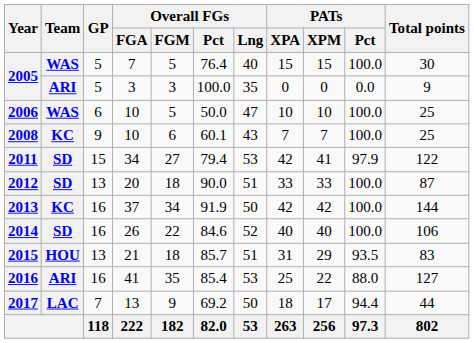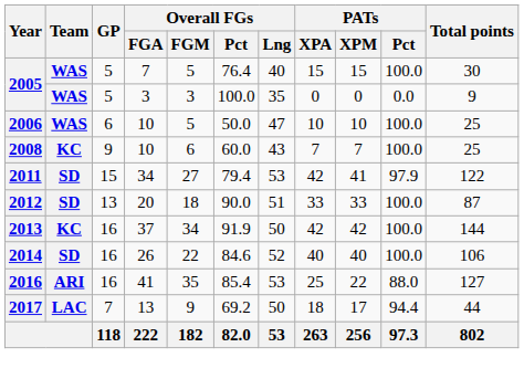2005 / 3 | Team: ARI -> WAS
2008 | Overall FGs / Pct: 60.1 -> 60.0
- row: 2015 | HOU | 13 | 21 | 18 | 85.7 | 51 | 31 | 29 | 93.5 | 83
